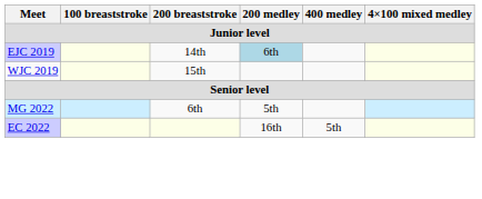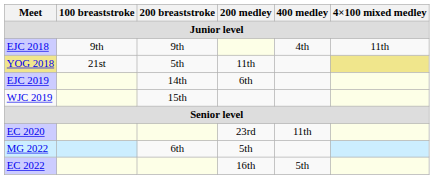+ row: EJC 2018 | 9th | 9th | 4th | 11th
+ row: YOG 2018 | 21st | 5th | 11th
EJC 2019 | 200 medley: lightblue background -> no background
+ row: EC 2020 | 23rd | 11th
